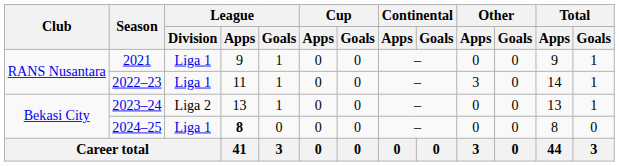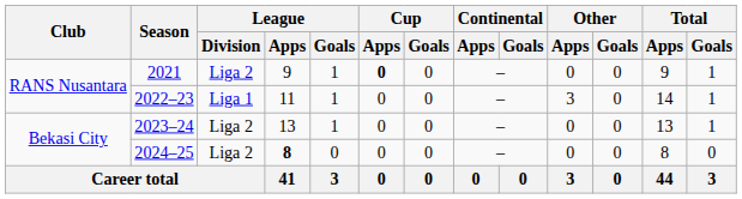2021 | League / Division: Liga 1 -> Liga 2
2021 | Cup / Apps: normal -> bold
2024–25 | League / Division: Liga 1 -> Liga 2
